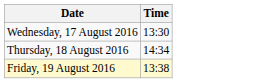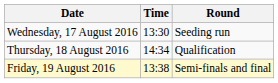+ column: Round | Seeding run | Qualification | Semi-finals and final
